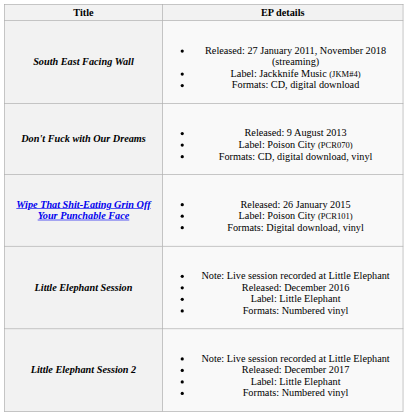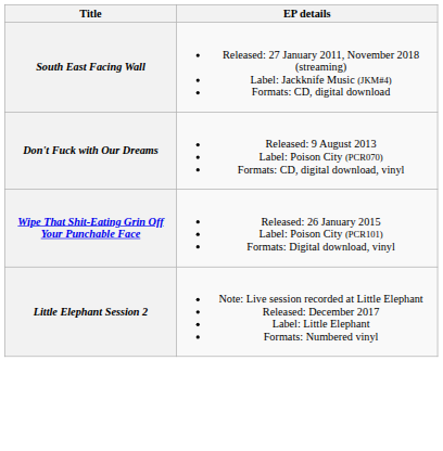- row: Little Elephant Session | Note: Live session recorded at Little Elephant Released: December 2016 Label: Little Elephant Formats: Numbered vinyl
